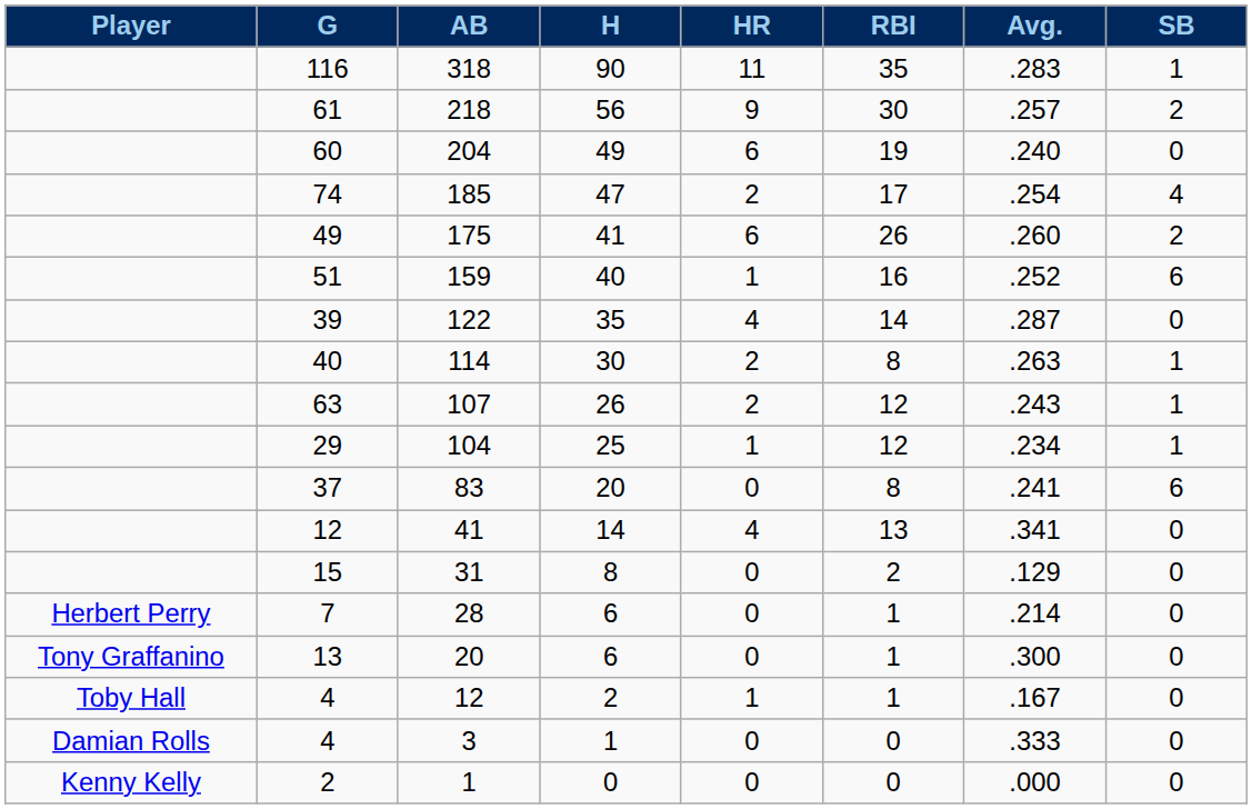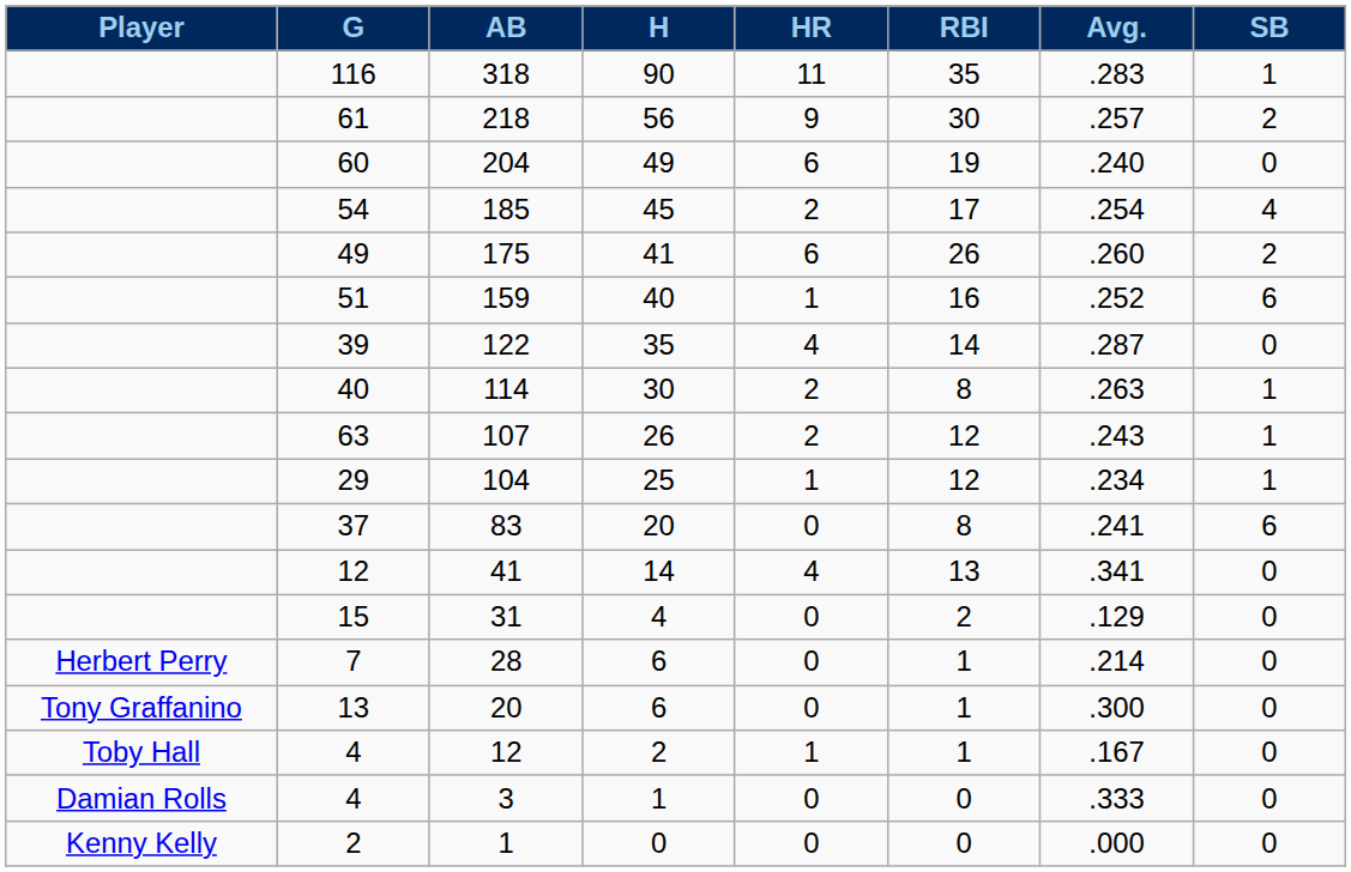185 | G: 74 -> 54
185 | H: 47 -> 45
31 | H: 8 -> 4
